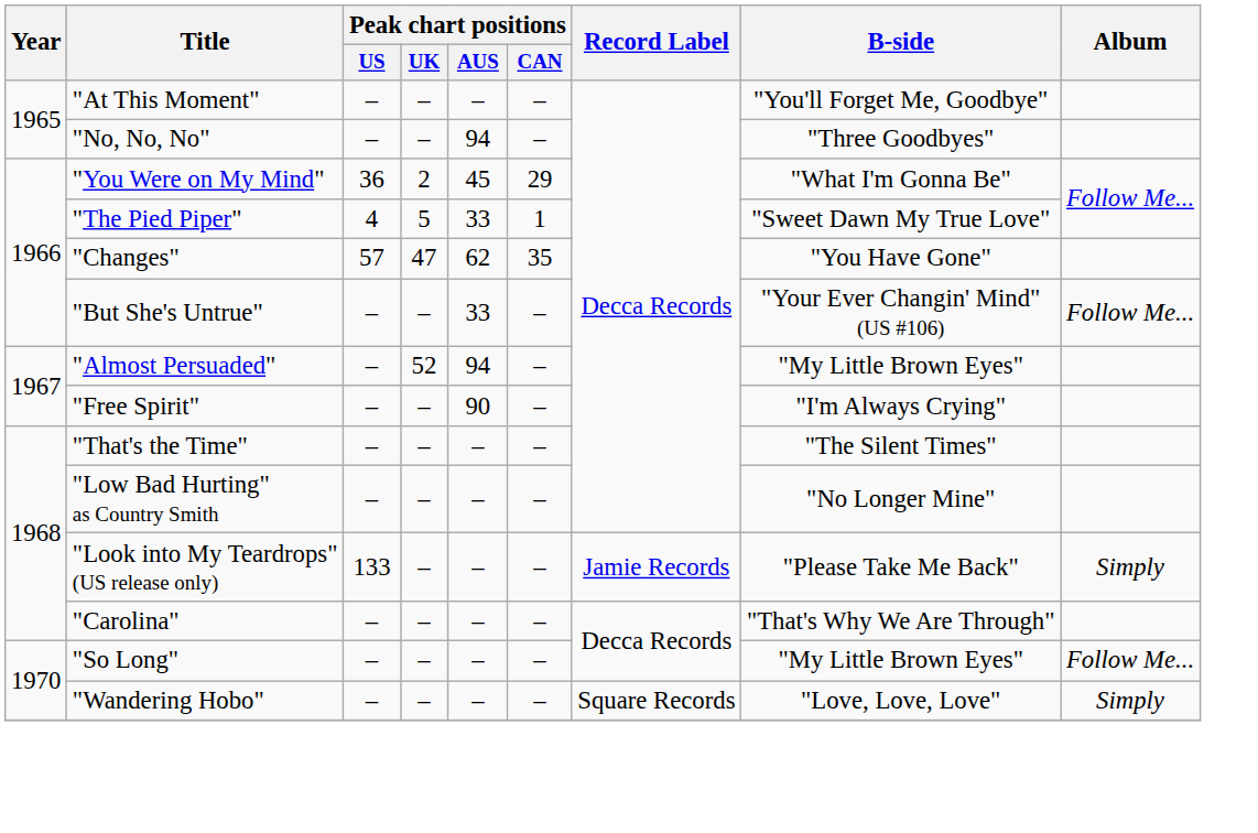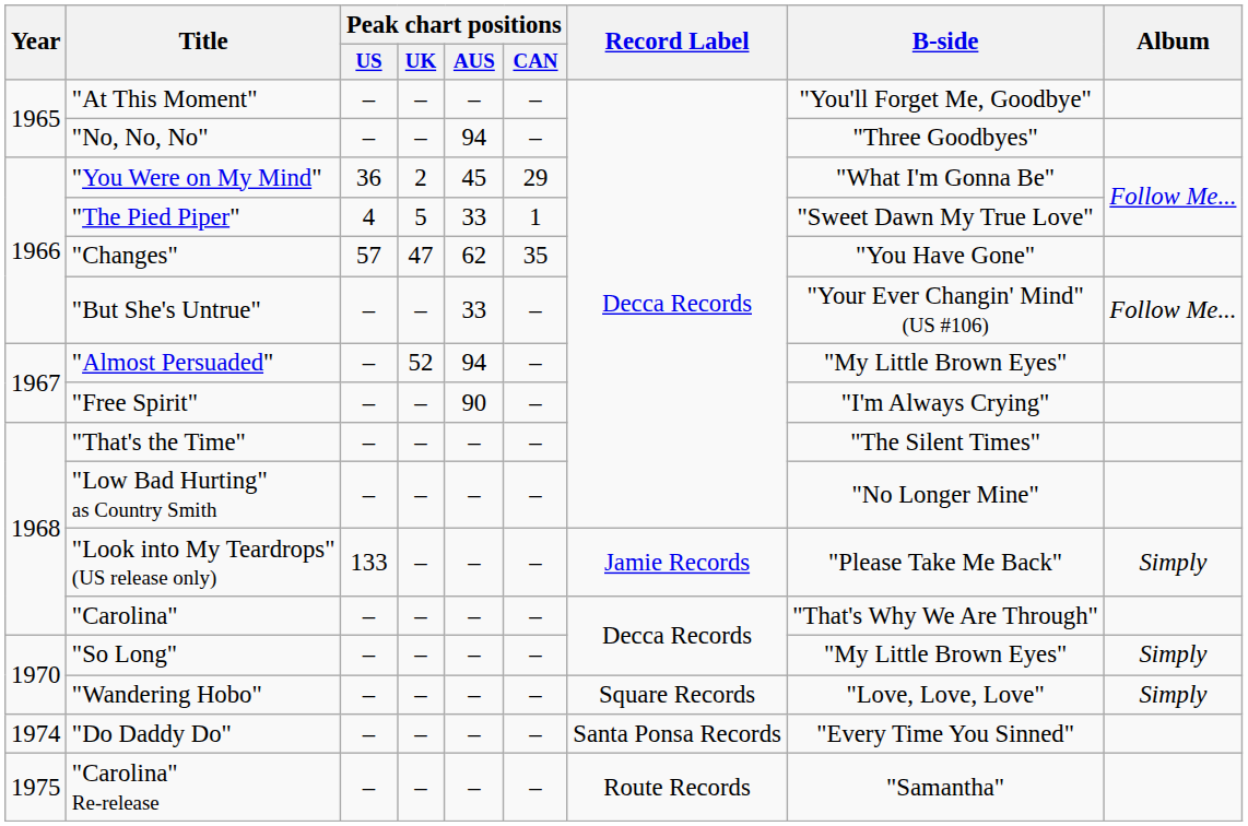"So Long" | Album: Follow Me... -> Simply
+ row: 1974 | "Do Daddy Do" | – | – | – | – | Santa Ponsa Records | "Every Time You Sinned"
+ row: 1975 | "Carolina" Re-release | – | – | – | – | Route Records | "Samantha"
